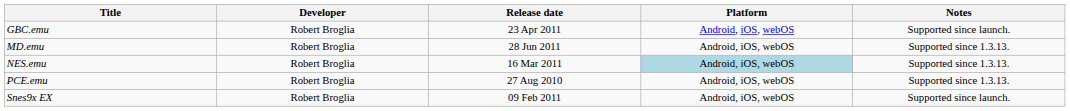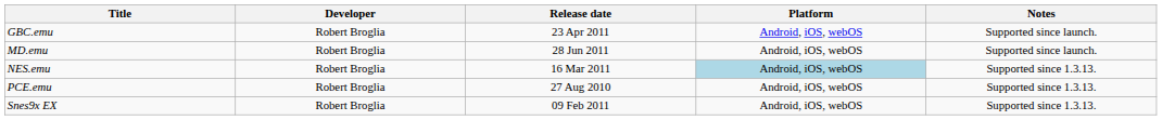MD.emu | Notes: Supported since 1.3.13. -> Supported since launch.
Snes9x EX | Notes: Supported since launch. -> Supported since 1.3.13.
